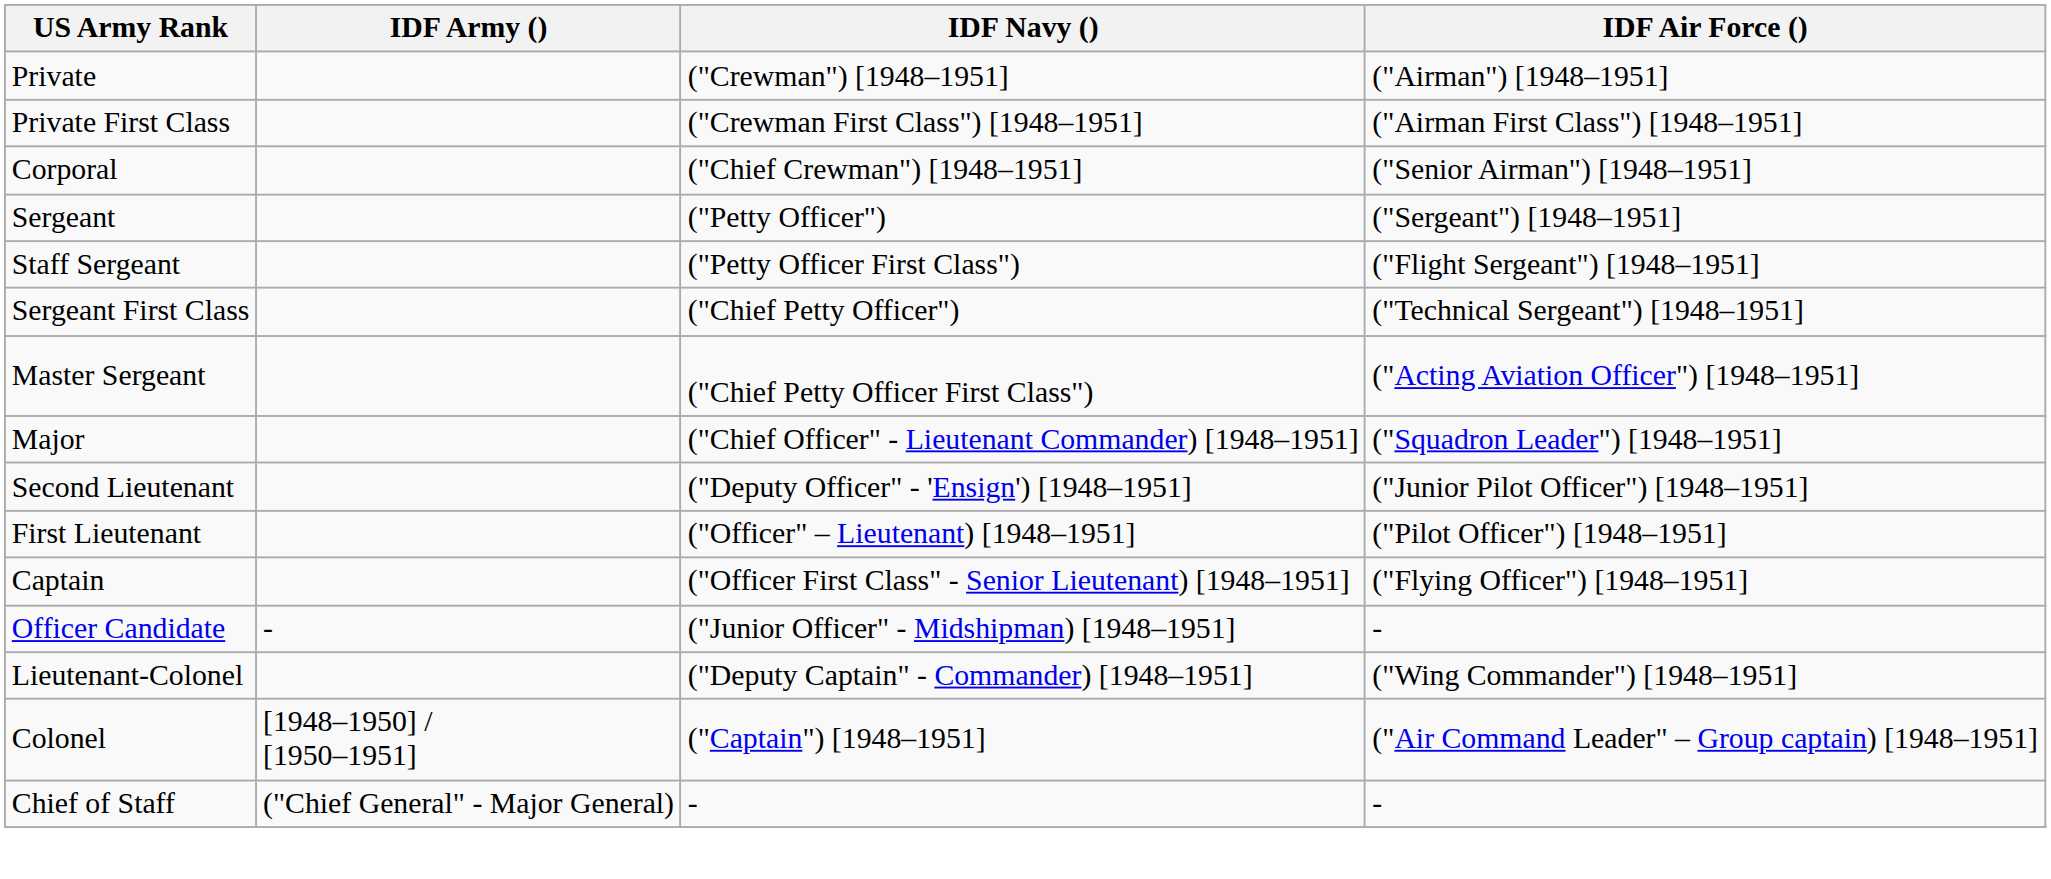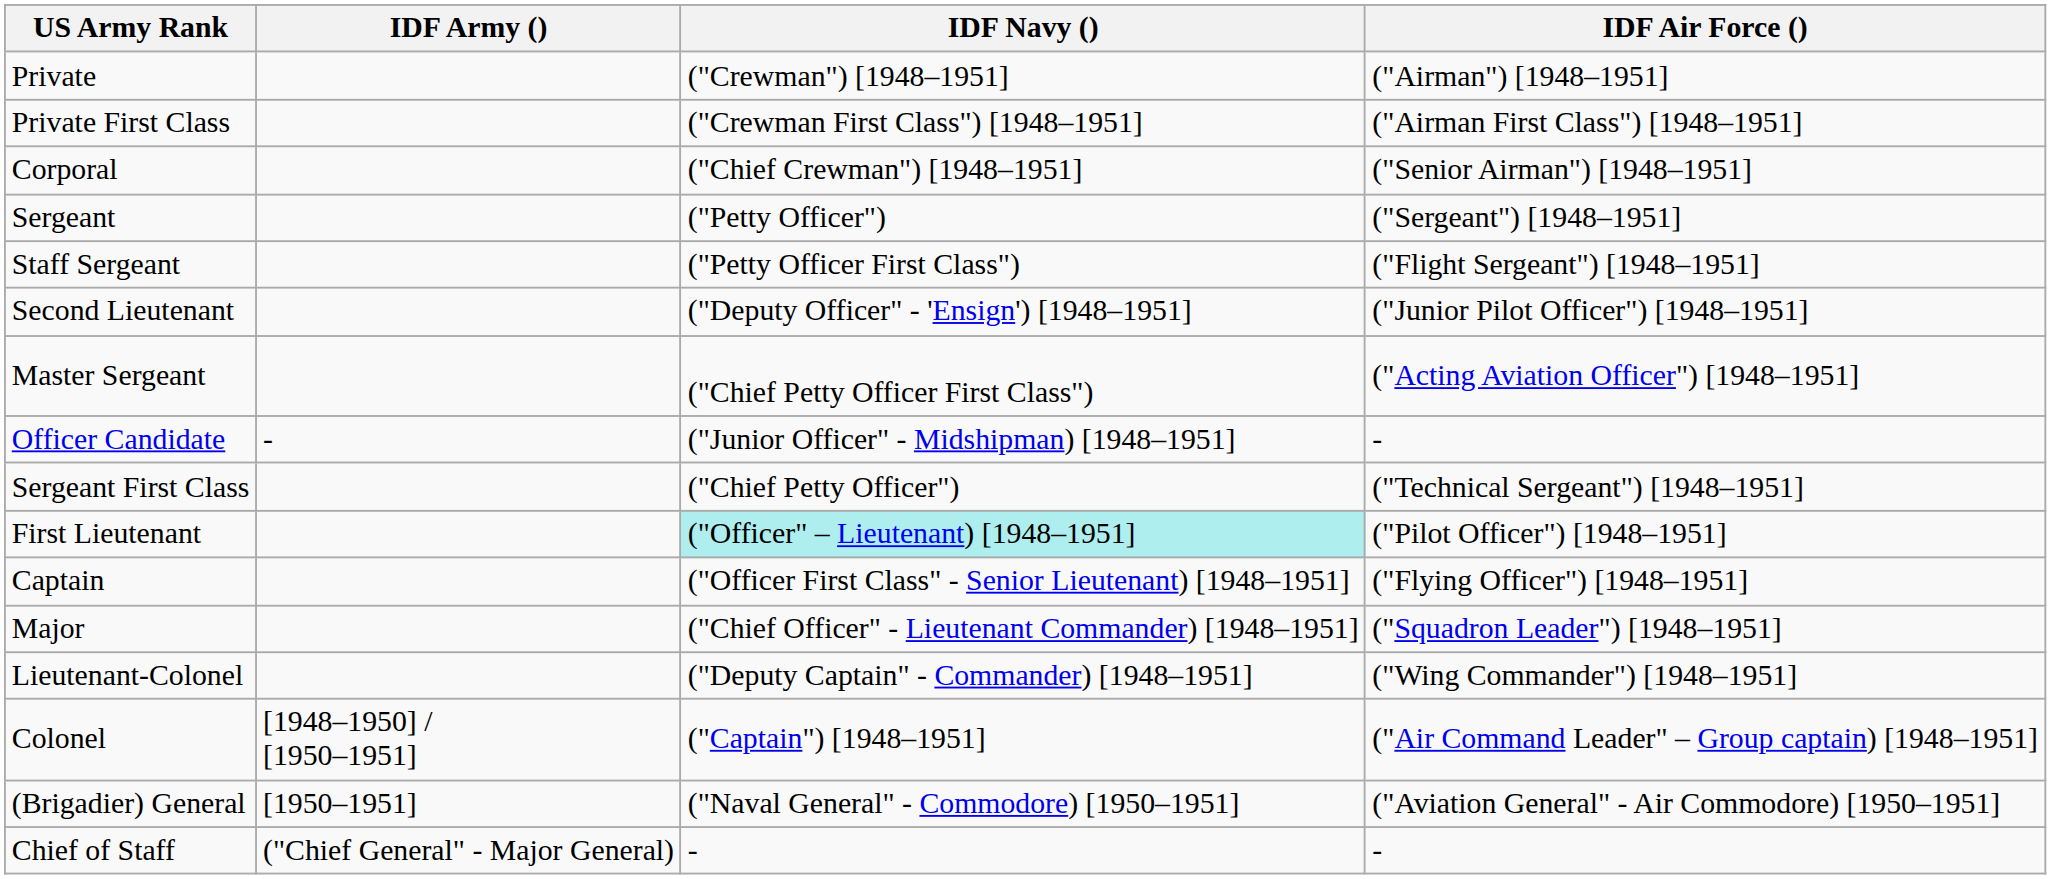rows swapped: Sergeant First Class <-> Second Lieutenant
rows swapped: Officer Candidate <-> Major
First Lieutenant | IDF Navy (): no background -> paleturquoise background
+ row: (Brigadier) General | [1950–1951] | ("Naval General" - Commodore) [1950–1951] | ("Aviation General" - Air Commodore) [1950–1951]
